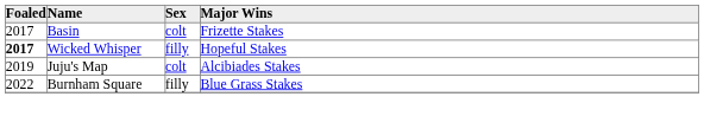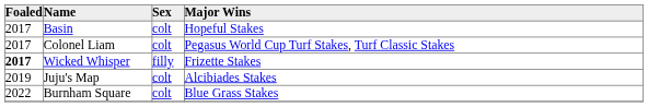Basin | Major Wins: Frizette Stakes -> Hopeful Stakes
+ row: 2017 | Colonel Liam | colt | Pegasus World Cup Turf Stakes, Turf Classic Stakes
Wicked Whisper | Major Wins: Hopeful Stakes -> Frizette Stakes
Burnham Square | Sex: filly -> colt
